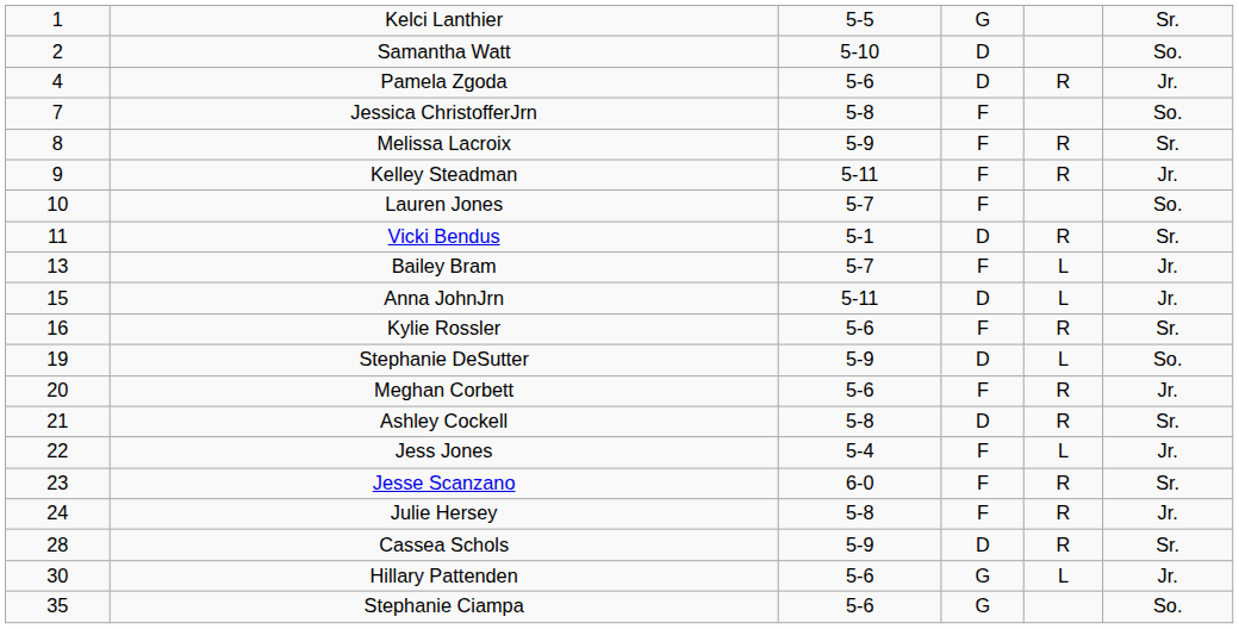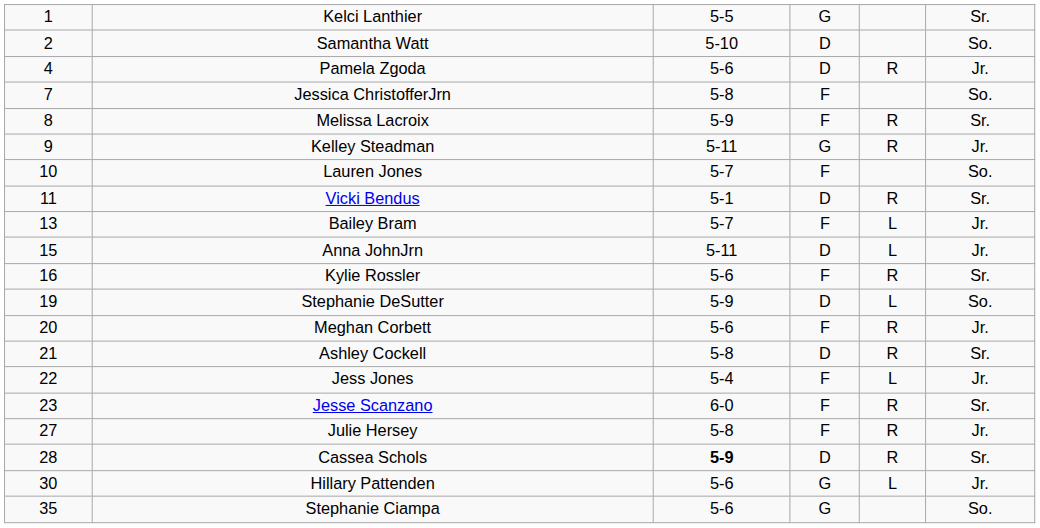Kelley Steadman | column 4: F -> G
Julie Hersey | column 1: 24 -> 27
Cassea Schols | column 3: normal -> bold
